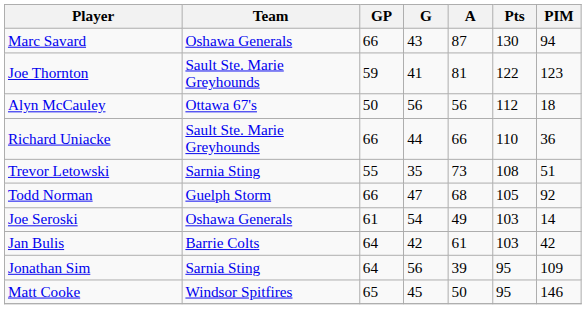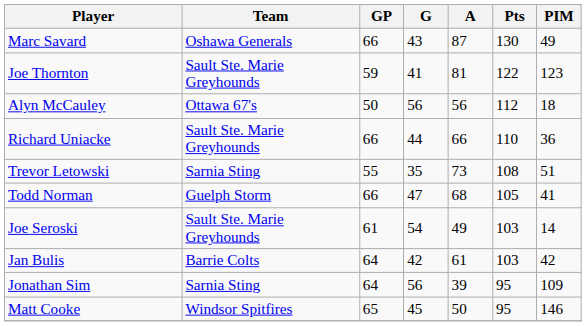Marc Savard | PIM: 94 -> 49
Todd Norman | PIM: 92 -> 41
Joe Seroski | Team: Oshawa Generals -> Sault Ste. Marie Greyhounds
